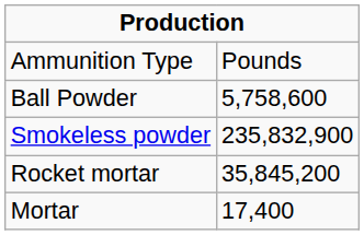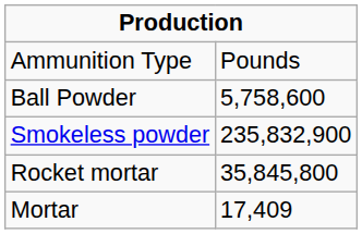Rocket mortar | column 2: 35,845,200 -> 35,845,800
Mortar | column 2: 17,400 -> 17,409
